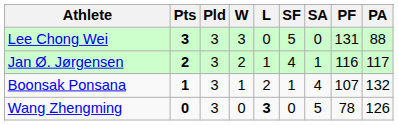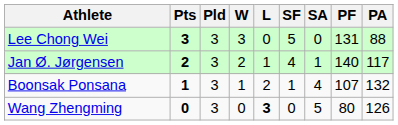Jan Ø. Jørgensen | PF: 116 -> 140
Wang Zhengming | PF: 78 -> 80
